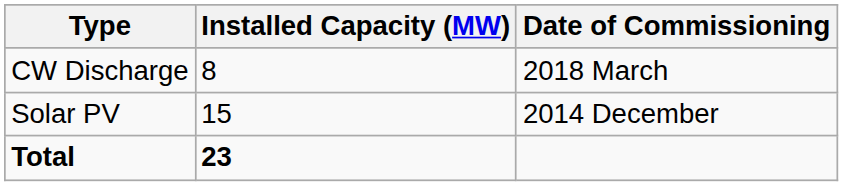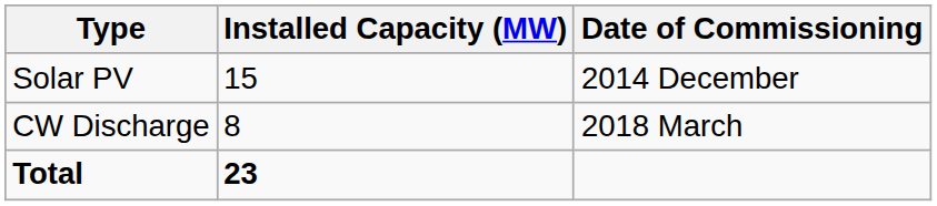rows swapped: Solar PV <-> CW Discharge
